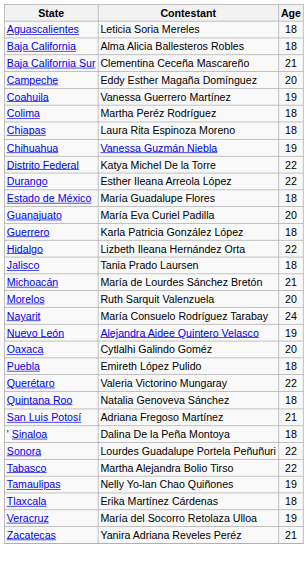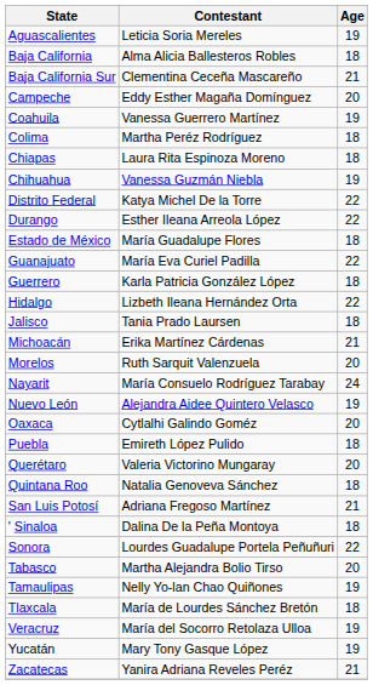Aguascalientes | Age: 18 -> 19
Guanajuato | Age: 20 -> 22
Michoacán | Contestant: María de Lourdes Sánchez Bretón -> Erika Martínez Cárdenas
Querétaro | Age: 22 -> 20
Tabasco | Age: 22 -> 20
Tlaxcala | Contestant: Erika Martínez Cárdenas -> María de Lourdes Sánchez Bretón
+ row: Yucatán | Mary Tony Gasque López | 19
